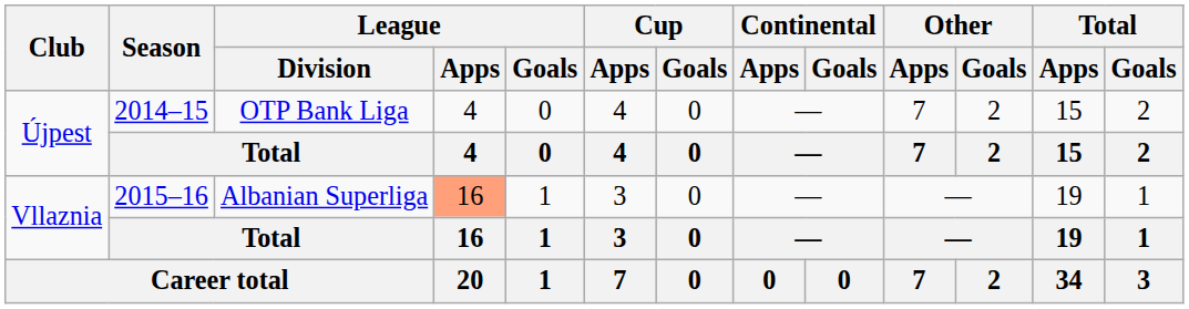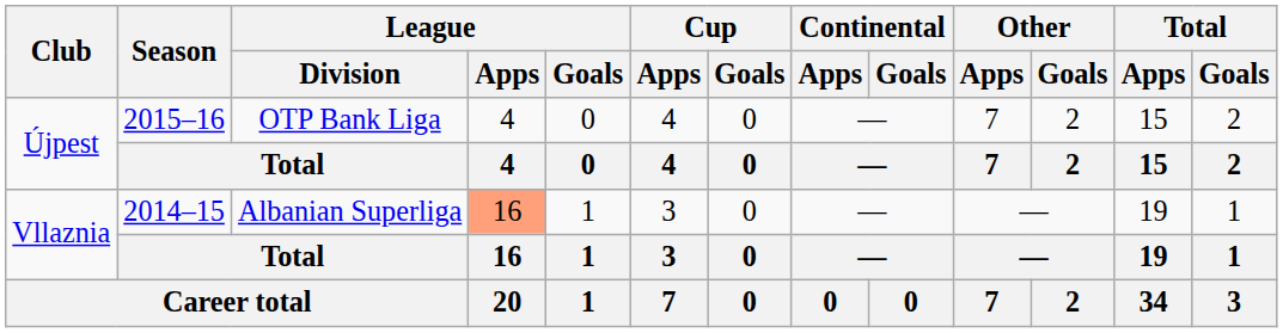Újpest / OTP Bank Liga | Season: 2014–15 -> 2015–16
Vllaznia / Albanian Superliga | Season: 2015–16 -> 2014–15
